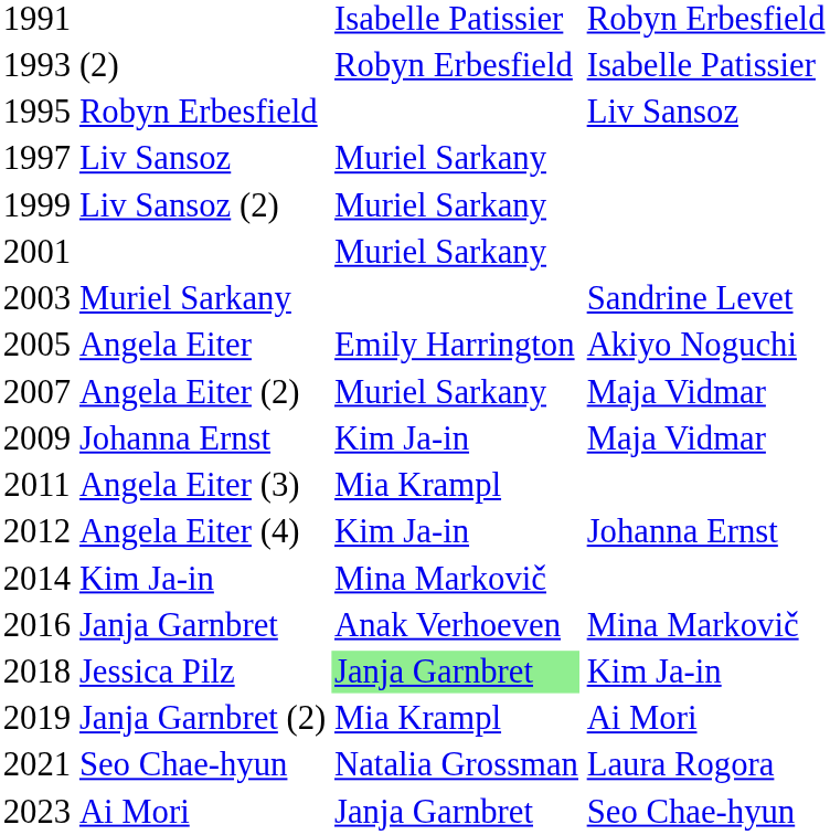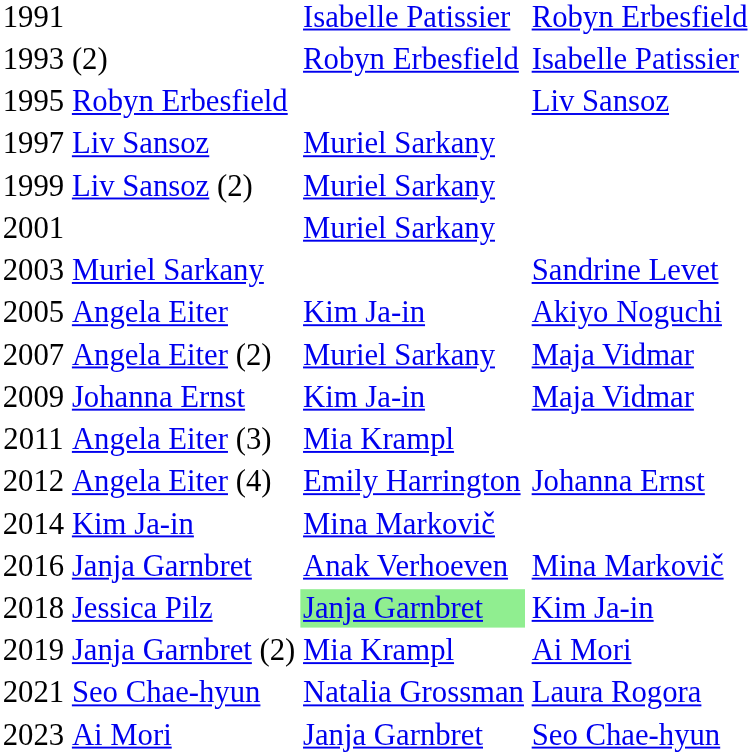Angela Eiter | column 3: Emily Harrington -> Kim Ja-in
Angela Eiter (4) | column 3: Kim Ja-in -> Emily Harrington
